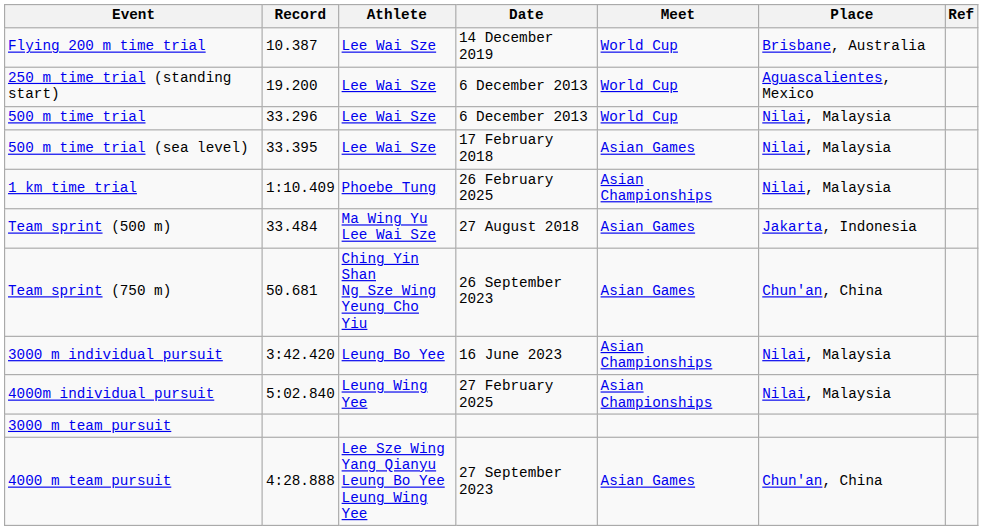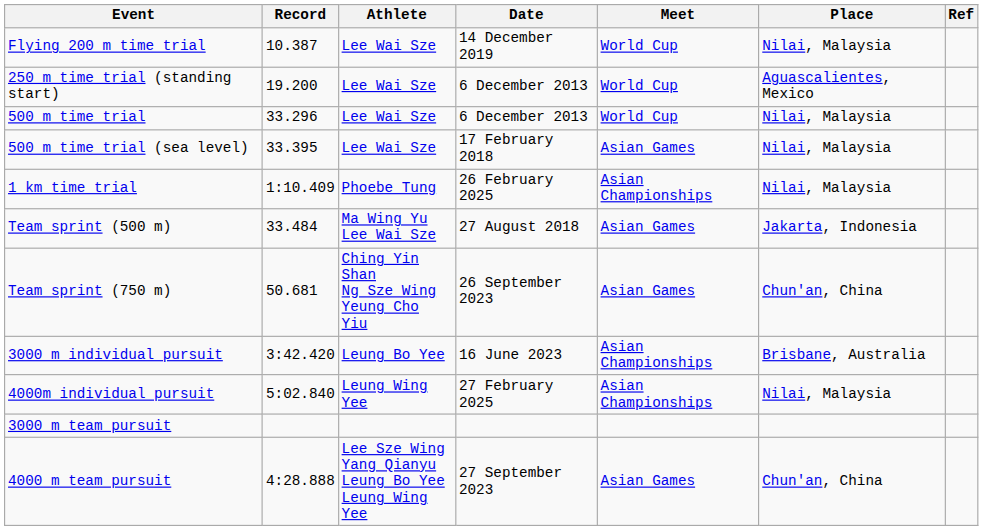Flying 200 m time trial | Place: Brisbane, Australia -> Nilai, Malaysia
3000 m individual pursuit | Place: Nilai, Malaysia -> Brisbane, Australia
